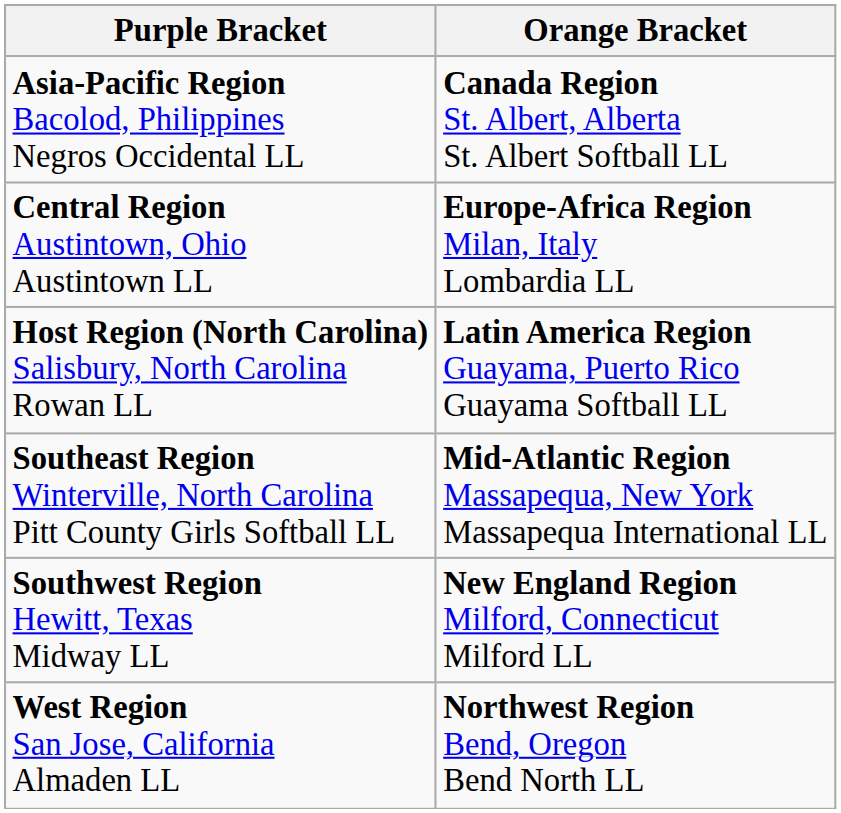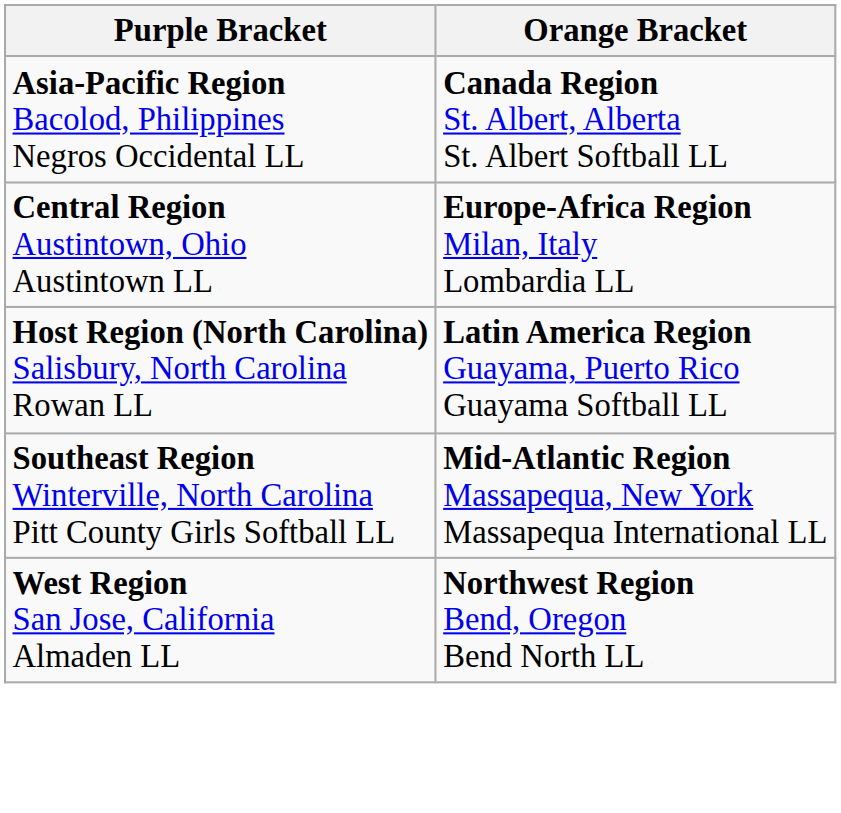- row: Southwest Region Hewitt, Texas Midway LL | New England Region Milford, Connecticut Milford LL
